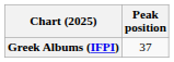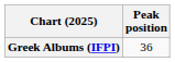Greek Albums (IFPI) | Peak position: 37 -> 36
